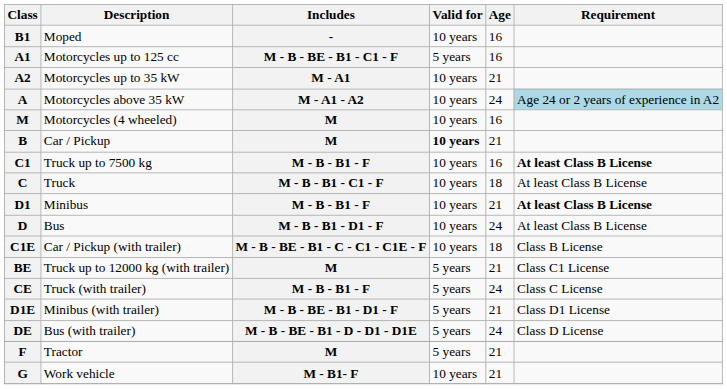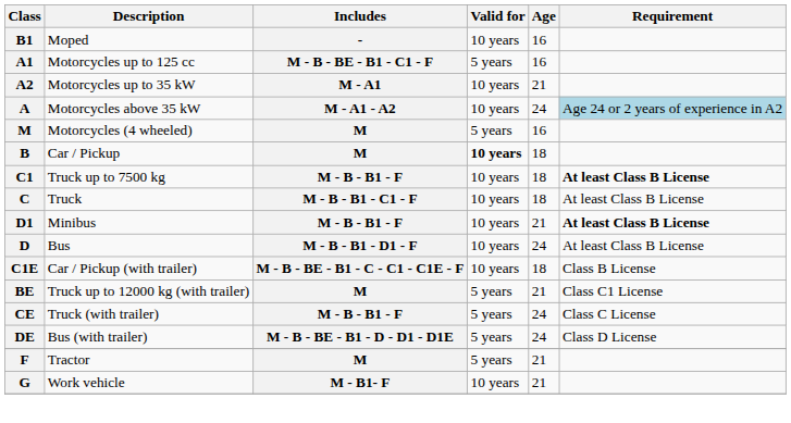Motorcycles (4 wheeled) | Valid for: 10 years -> 5 years
Car / Pickup | Age: 21 -> 18
Truck up to 7500 kg | Age: 16 -> 18
- row: D1E | Minibus (with trailer) | M - B - BE - B1 - D1 - F | 5 years | 21 | Class D1 License
